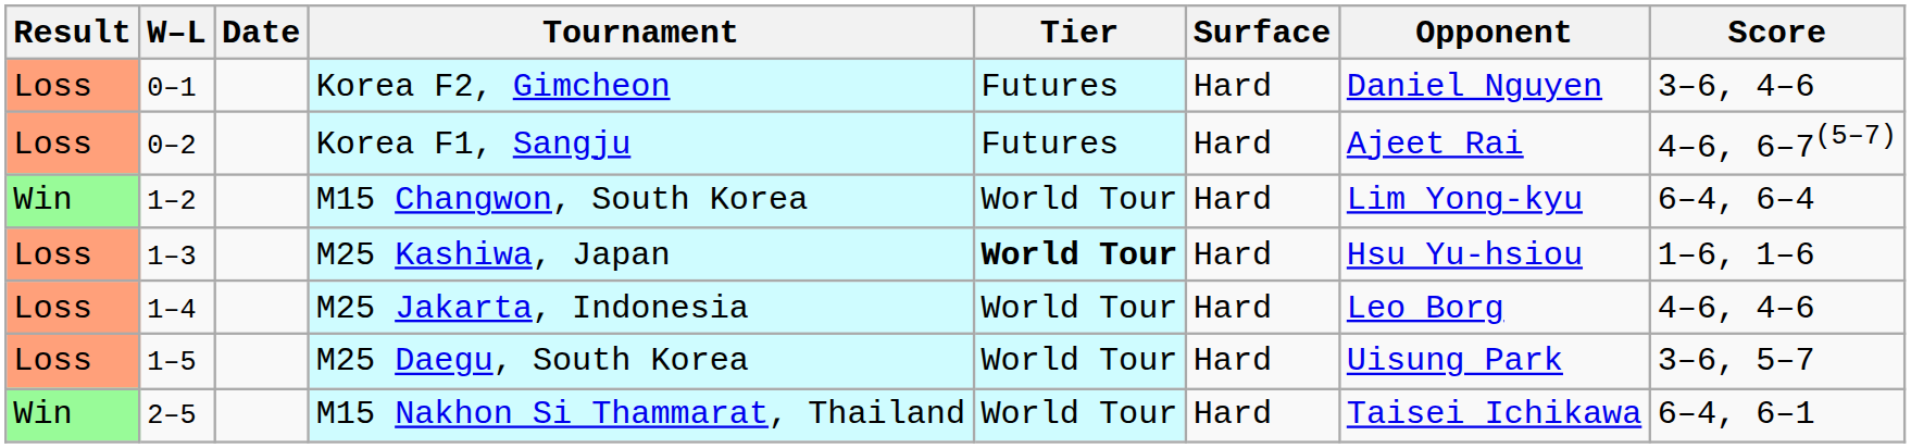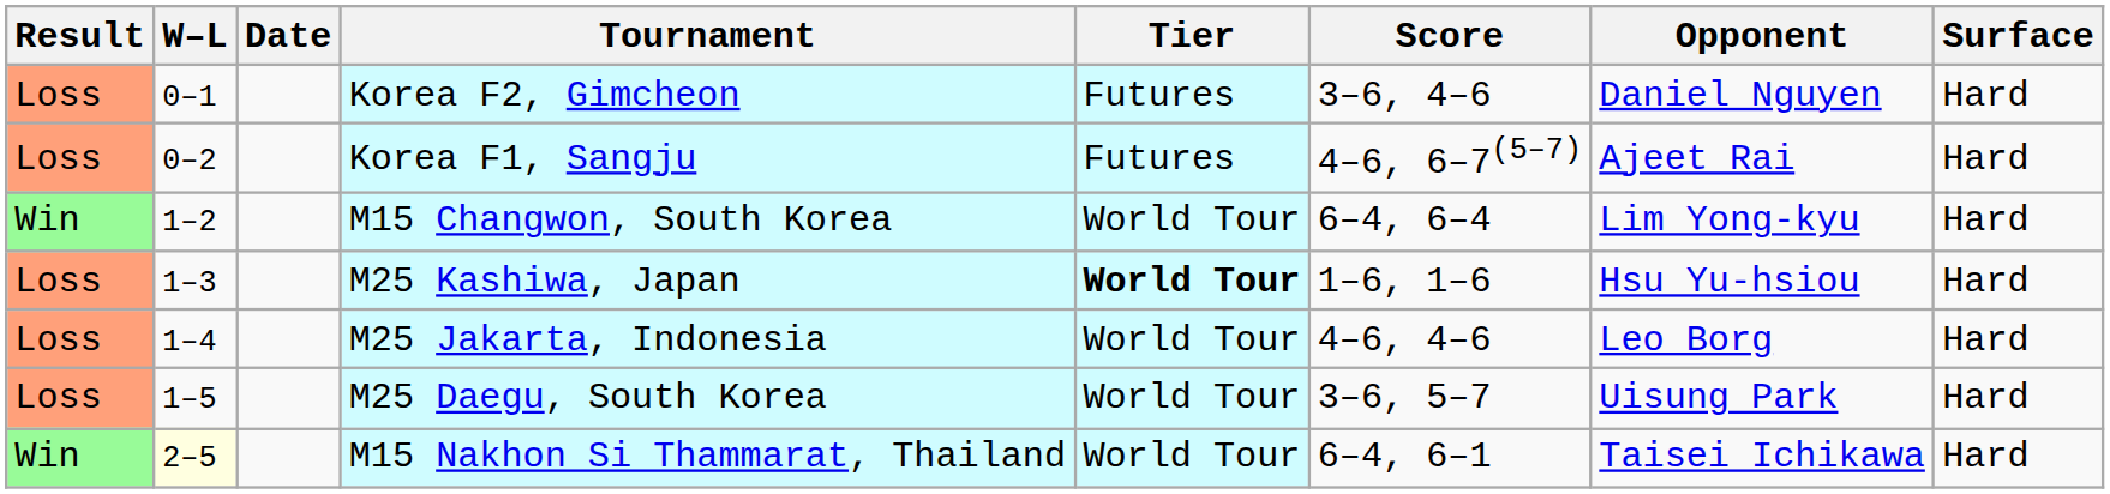columns swapped: Surface <-> Score
M15 Nakhon Si Thammarat, Thailand | W–L: no background -> lightyellow background
